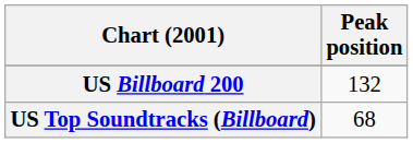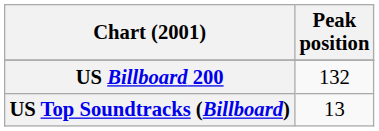US Top Soundtracks (Billboard) | Peak position: 68 -> 13
